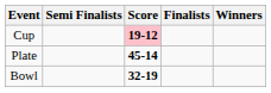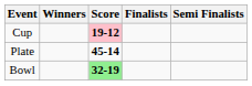columns swapped: Winners <-> Semi Finalists
Bowl | Score: no background -> lightgreen background
